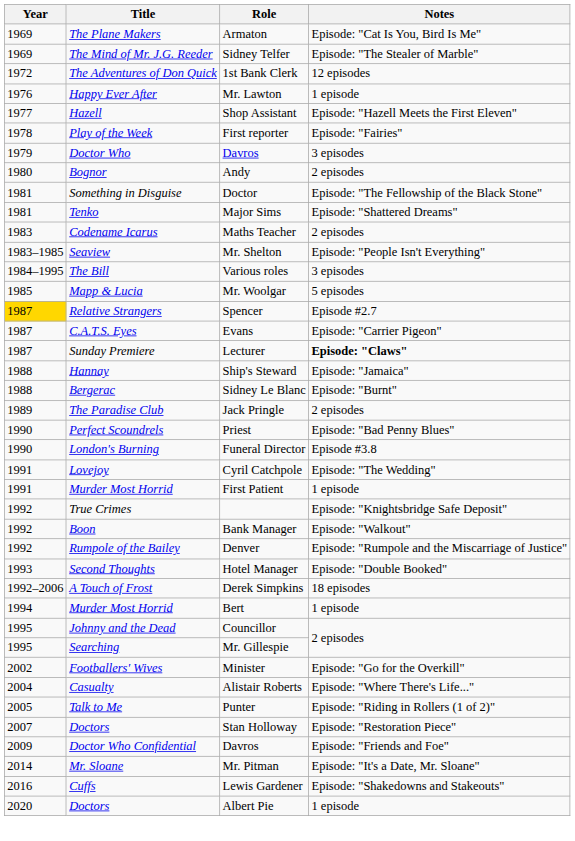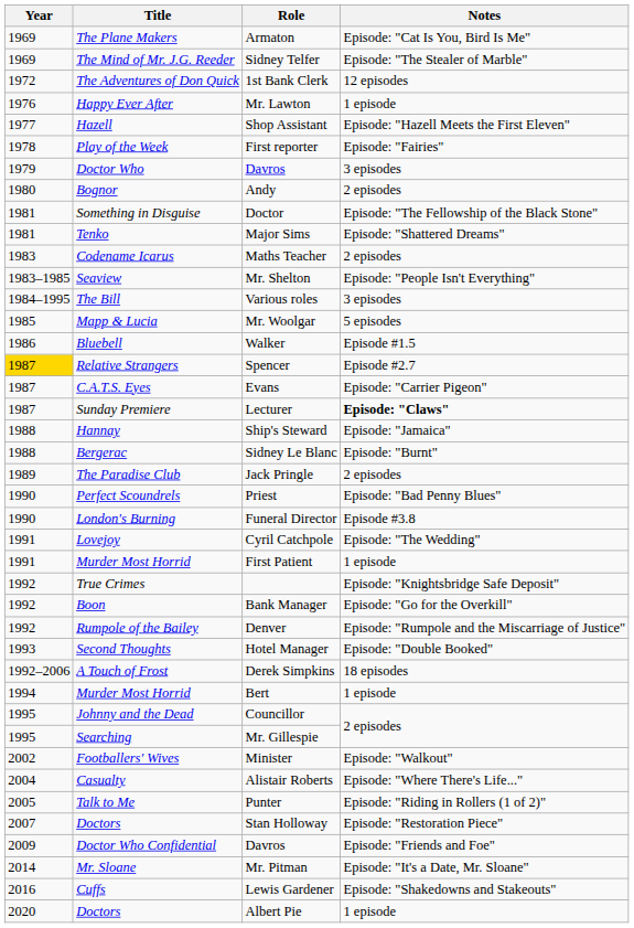+ row: 1986 | Bluebell | Walker | Episode #1.5
Bank Manager | Notes: Episode: "Walkout" -> Episode: "Go for the Overkill"
Minister | Notes: Episode: "Go for the Overkill" -> Episode: "Walkout"
